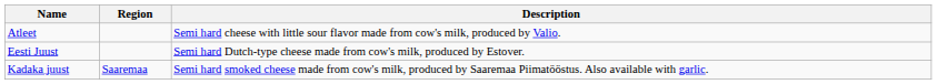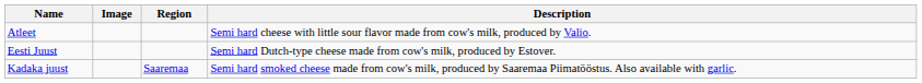+ column: Image
